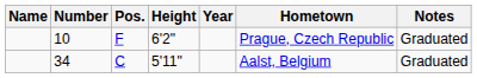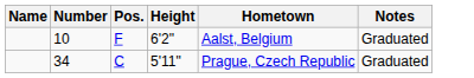- column: Year
10 | Hometown: Prague, Czech Republic -> Aalst, Belgium
34 | Hometown: Aalst, Belgium -> Prague, Czech Republic
